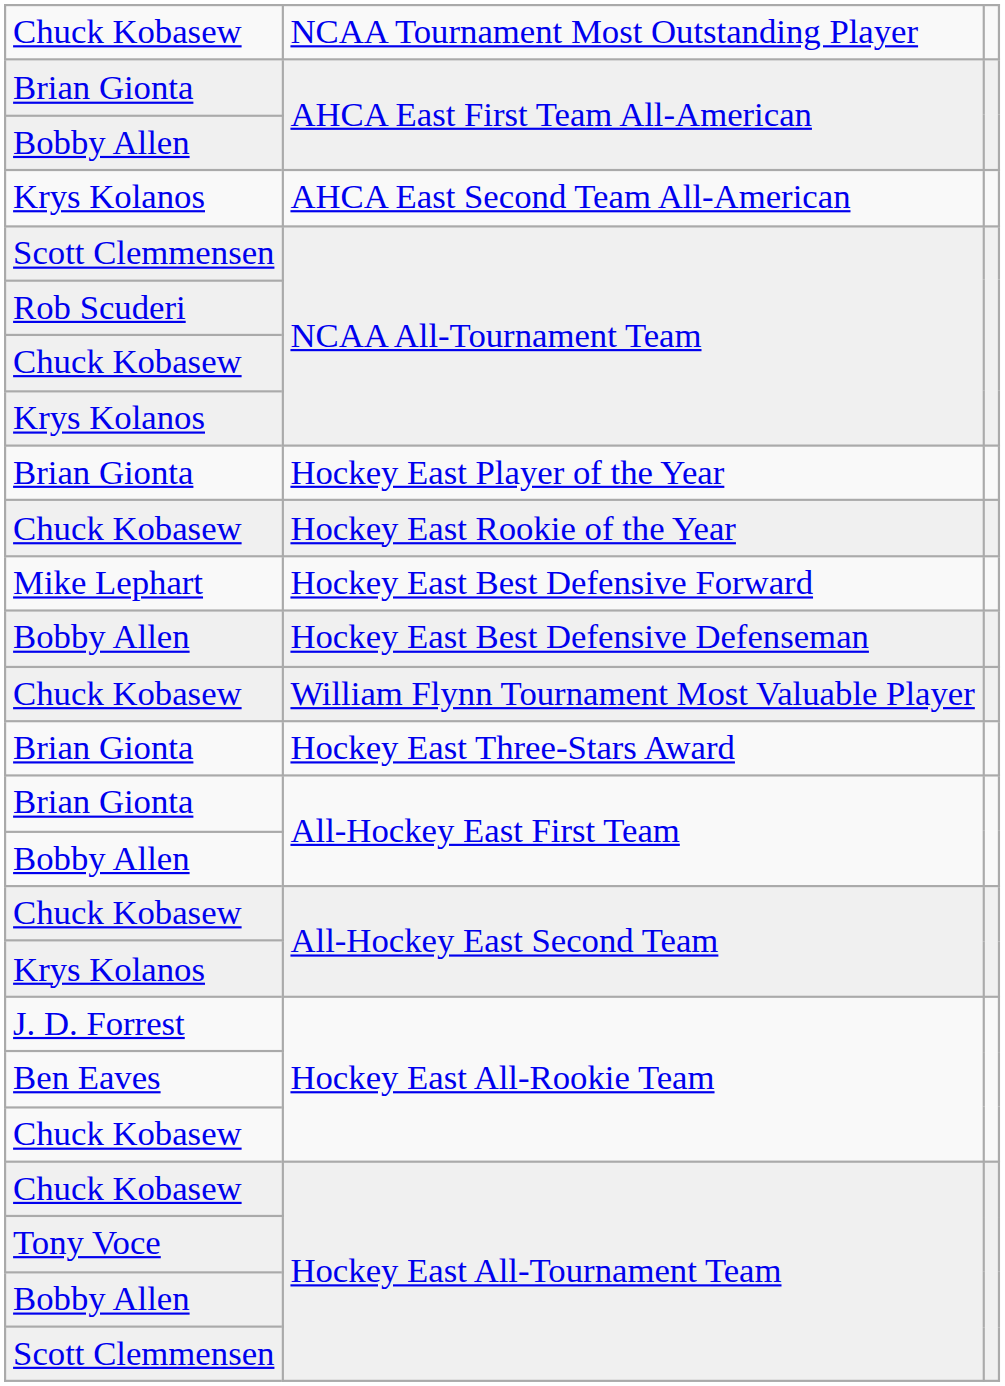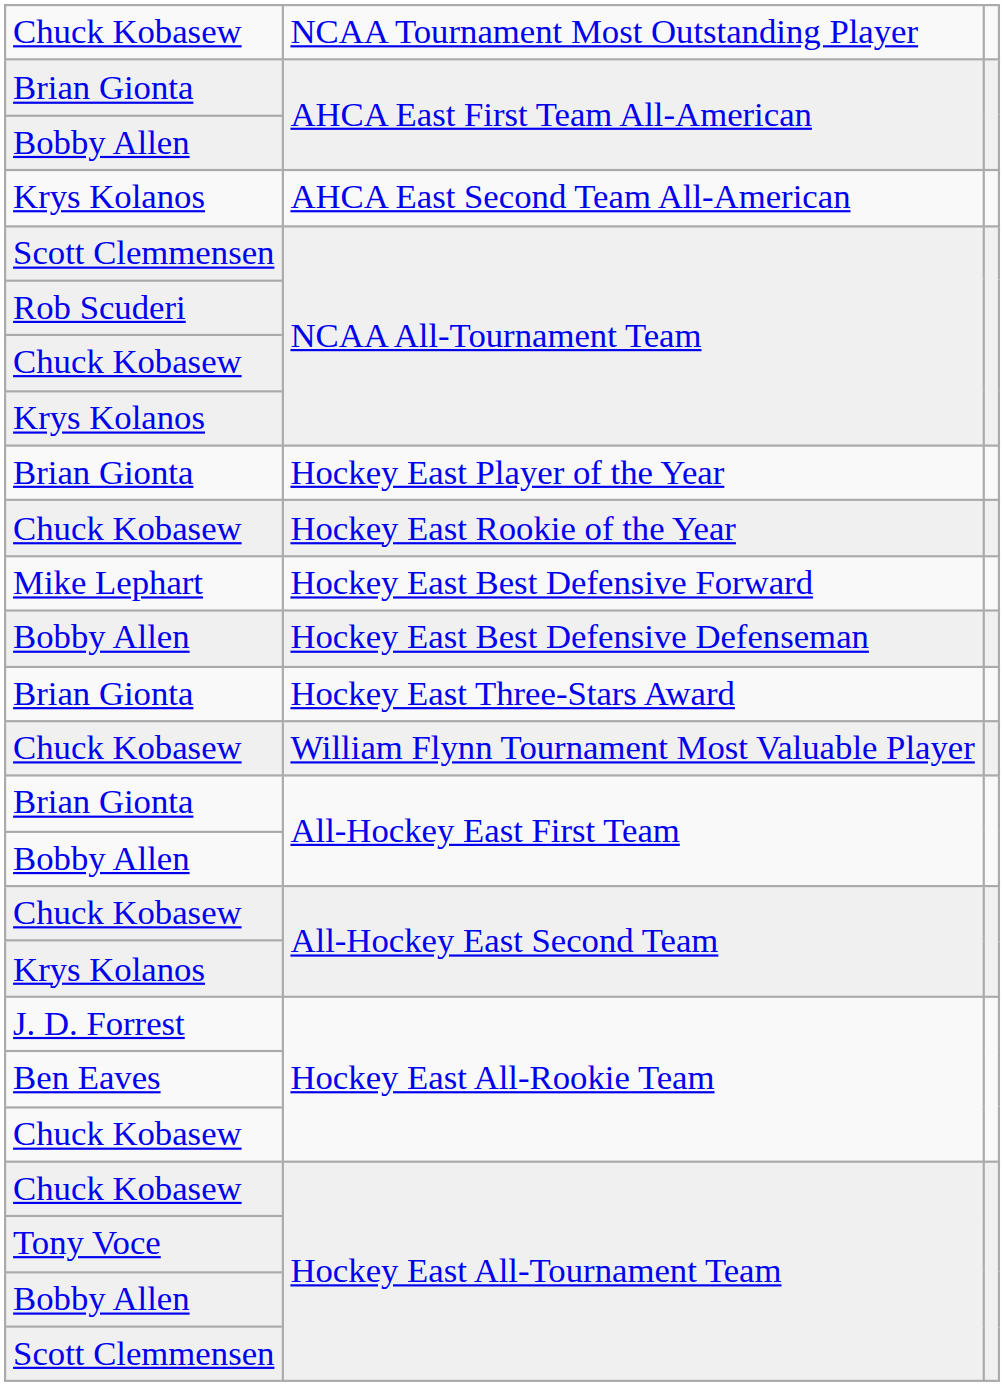rows swapped: Hockey East Three-Stars Award <-> William Flynn Tournament Most Valuable Player
